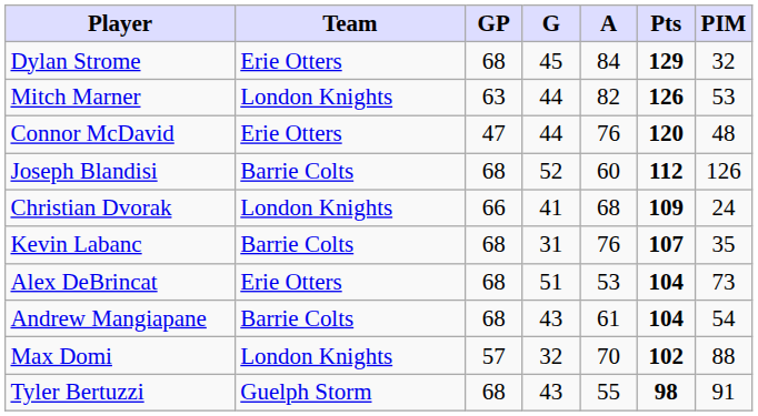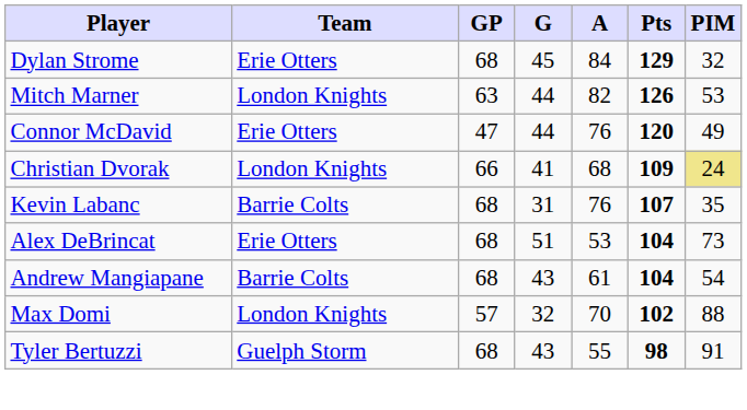Connor McDavid | PIM: 48 -> 49
- row: Joseph Blandisi | Barrie Colts | 68 | 52 | 60 | 112 | 126
Christian Dvorak | PIM: no background -> khaki background
